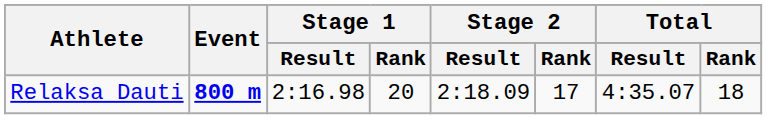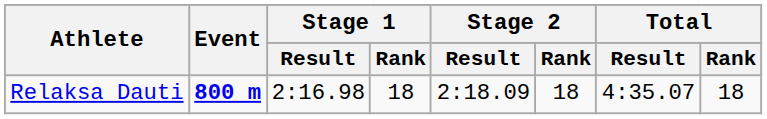Relaksa Dauti | Stage 1 / Rank: 20 -> 18
Relaksa Dauti | Stage 2 / Rank: 17 -> 18
